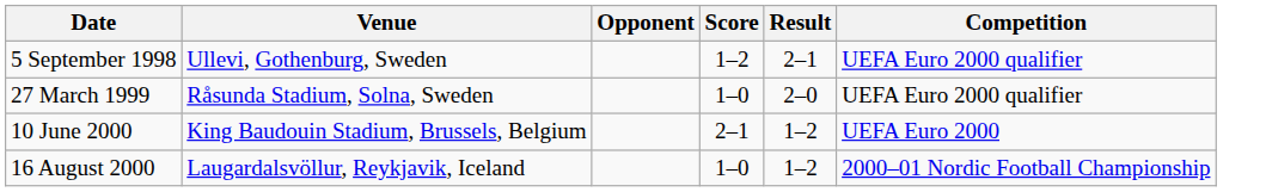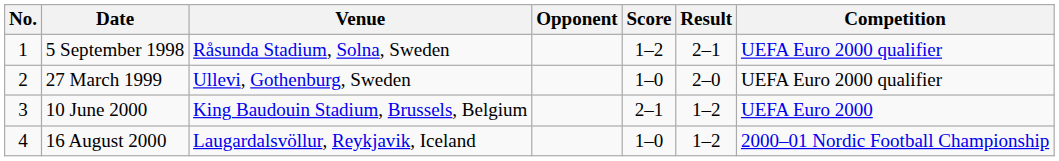+ column: No. | 1 | 2 | 3 | 4
5 September 1998 | Venue: Ullevi, Gothenburg, Sweden -> Råsunda Stadium, Solna, Sweden
27 March 1999 | Venue: Råsunda Stadium, Solna, Sweden -> Ullevi, Gothenburg, Sweden
